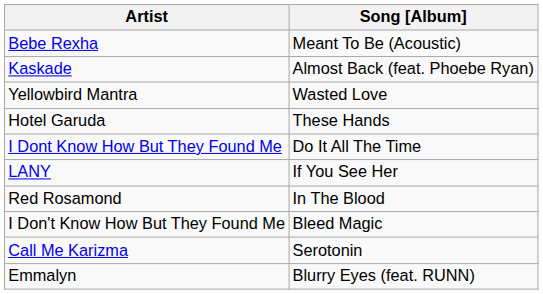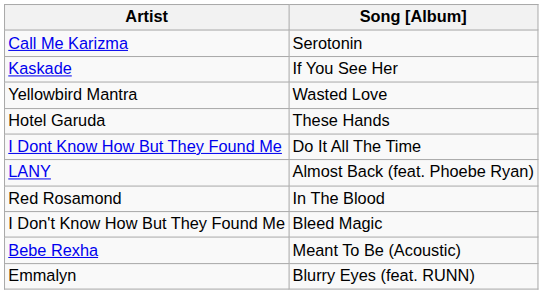rows swapped: Bebe Rexha <-> Call Me Karizma
Kaskade | Song [Album]: Almost Back (feat. Phoebe Ryan) -> If You See Her
LANY | Song [Album]: If You See Her -> Almost Back (feat. Phoebe Ryan)
